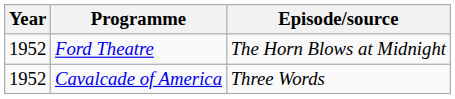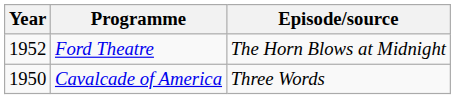Cavalcade of America | Year: 1952 -> 1950
